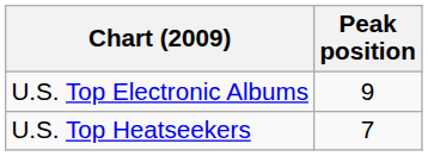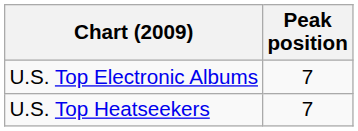U.S. Top Electronic Albums | Peak position: 9 -> 7
